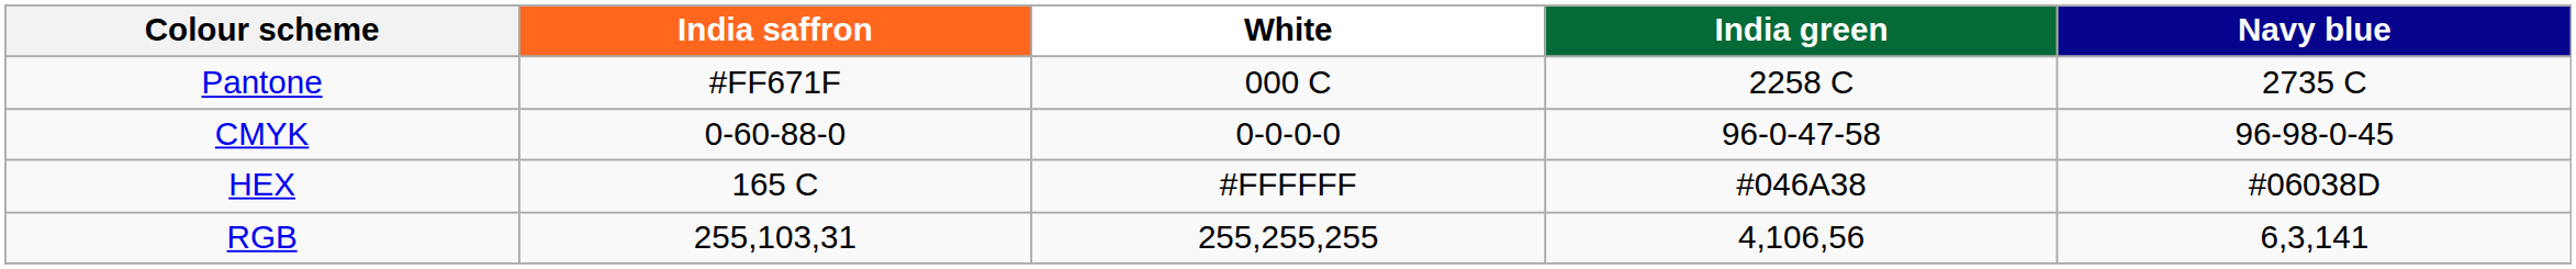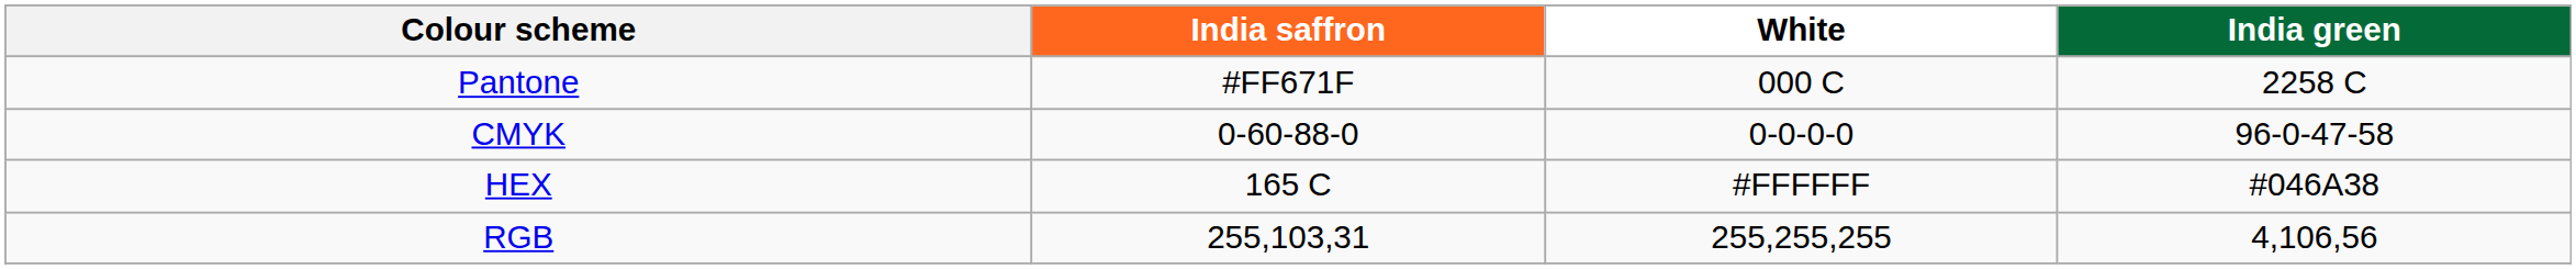- column: Navy blue | 2735 C | 96-98-0-45 | #06038D | 6,3,141
